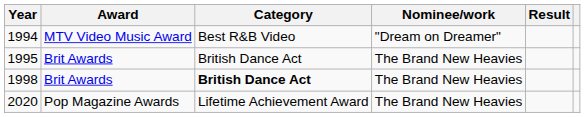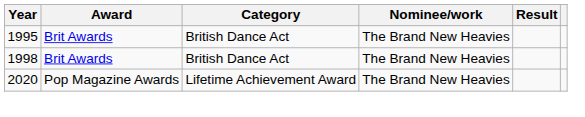- row: 1994 | MTV Video Music Award | Best R&B Video | "Dream on Dreamer"
1998 | Category: bold -> normal
